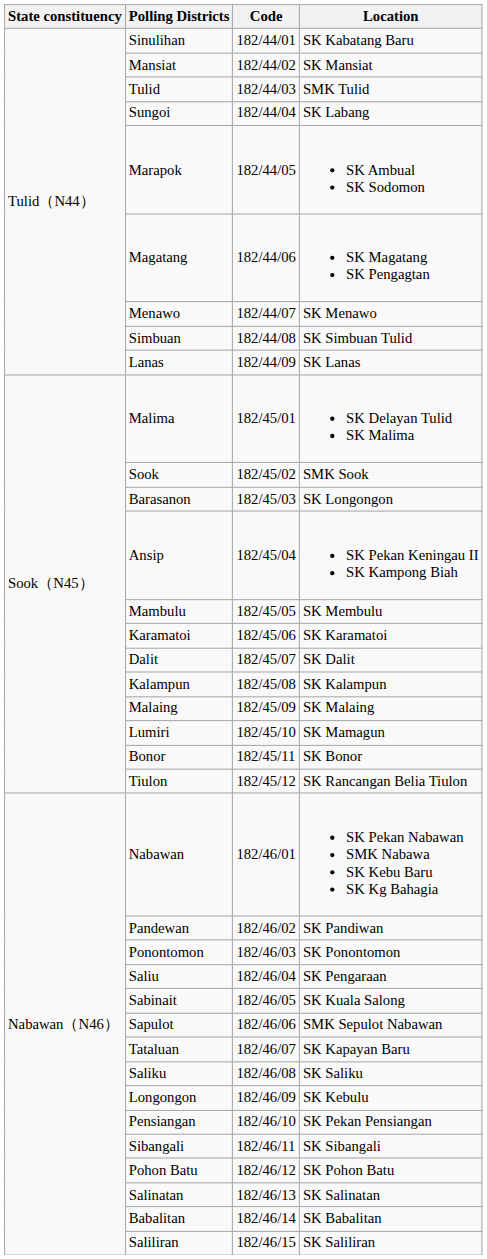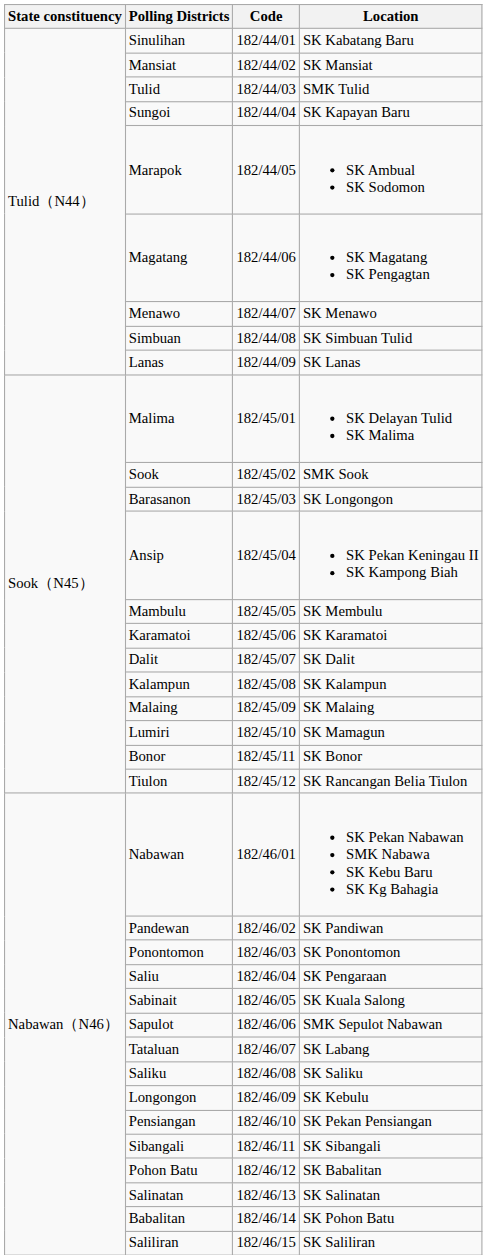Sungoi | Location: SK Labang -> SK Kapayan Baru
Tataluan | Location: SK Kapayan Baru -> SK Labang
Pohon Batu | Location: SK Pohon Batu -> SK Babalitan
Babalitan | Location: SK Babalitan -> SK Pohon Batu
